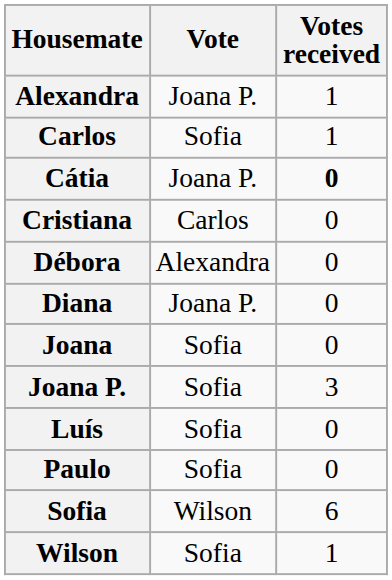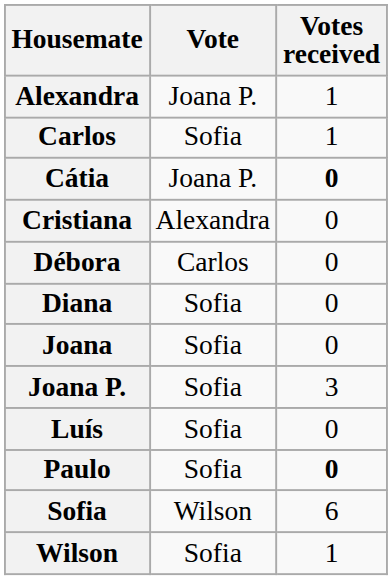Cristiana | Vote: Carlos -> Alexandra
Débora | Vote: Alexandra -> Carlos
Diana | Vote: Joana P. -> Sofia
Paulo | Votes received: normal -> bold
